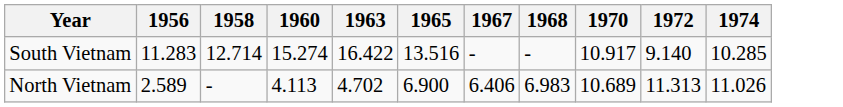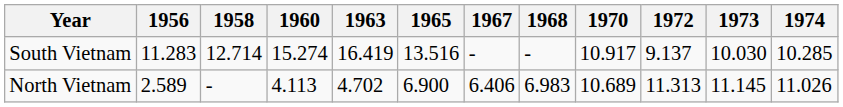+ column: 1973 | 10.030 | 11.145
South Vietnam | 1963: 16.422 -> 16.419
South Vietnam | 1972: 9.140 -> 9.137
